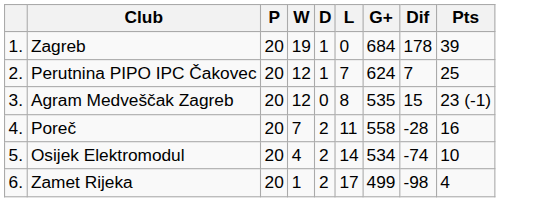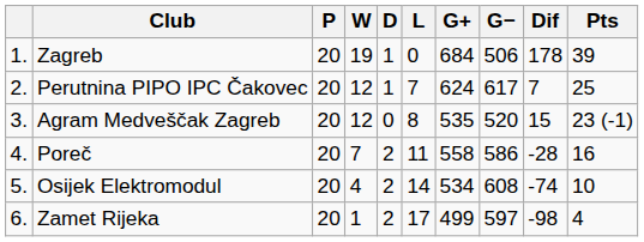+ column: G− | 506 | 617 | 520 | 586 | 608 | 597
